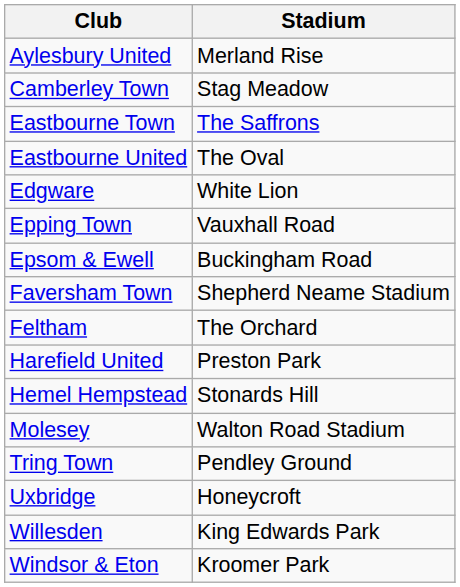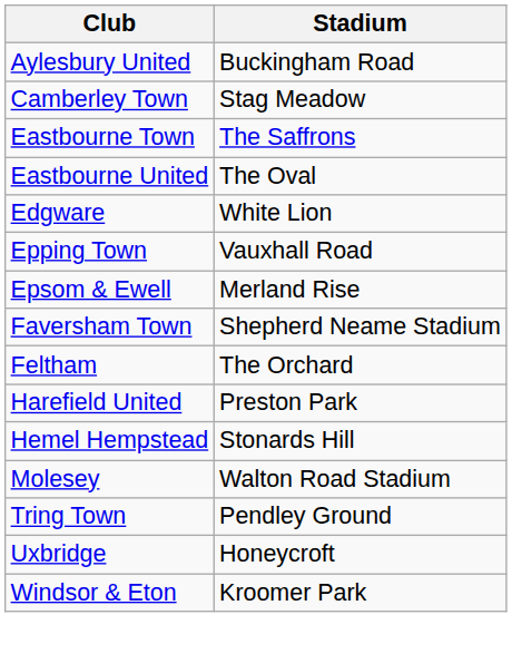Aylesbury United | Stadium: Merland Rise -> Buckingham Road
Epsom & Ewell | Stadium: Buckingham Road -> Merland Rise
- row: Willesden | King Edwards Park
